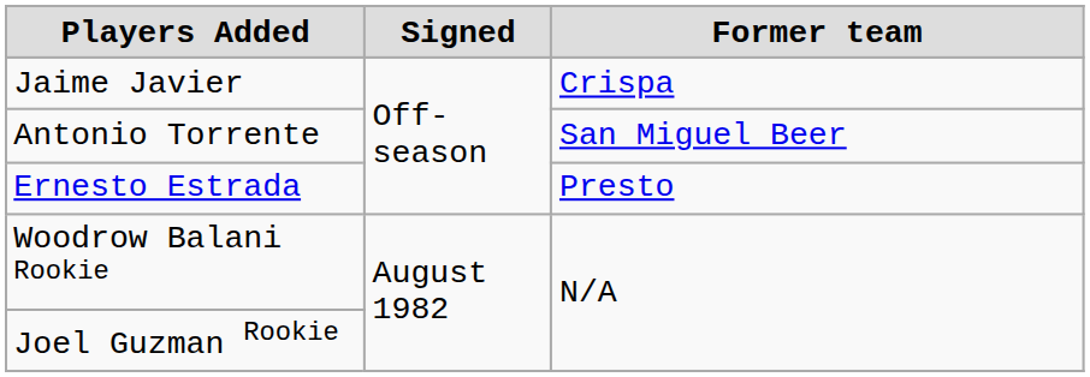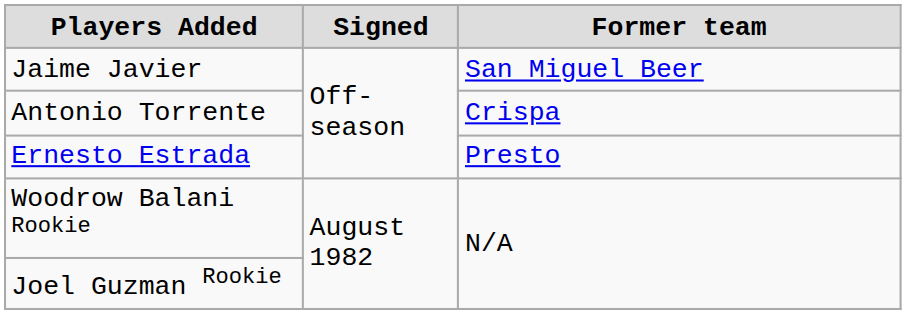Jaime Javier | Former team: Crispa -> San Miguel Beer
Antonio Torrente | Former team: San Miguel Beer -> Crispa
